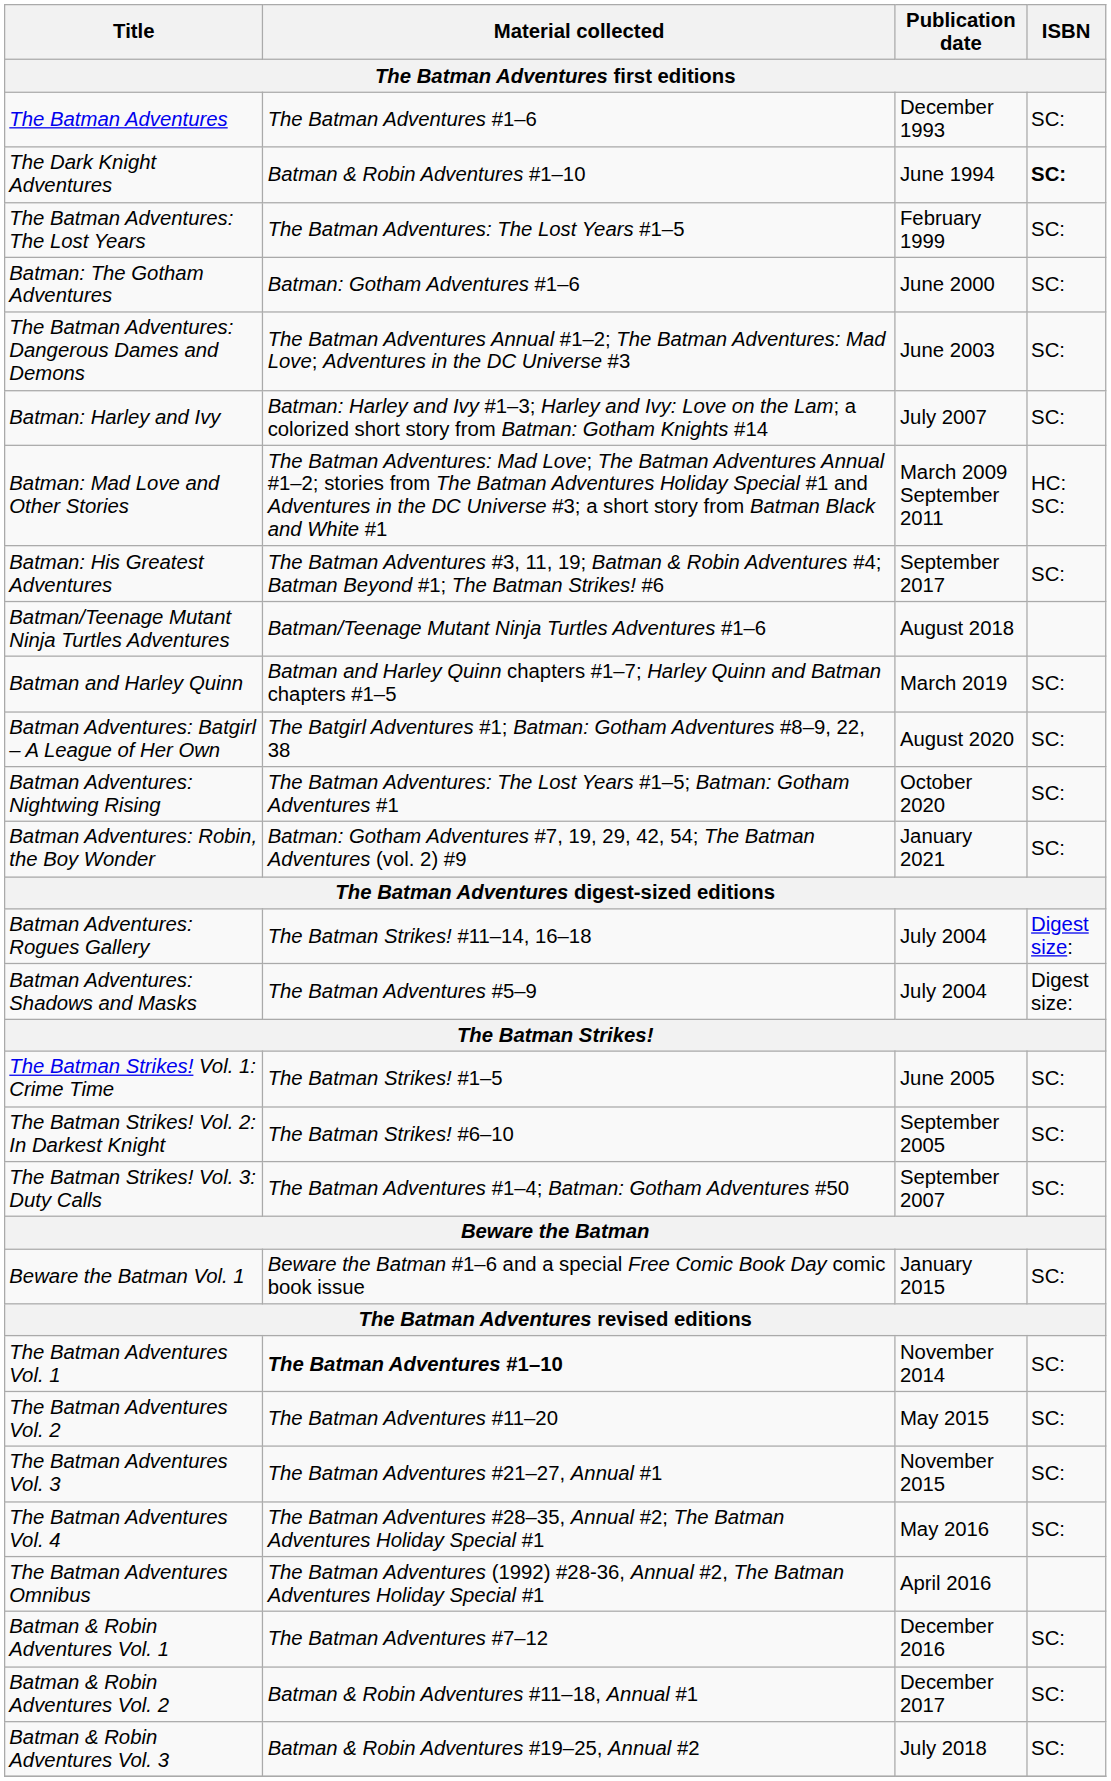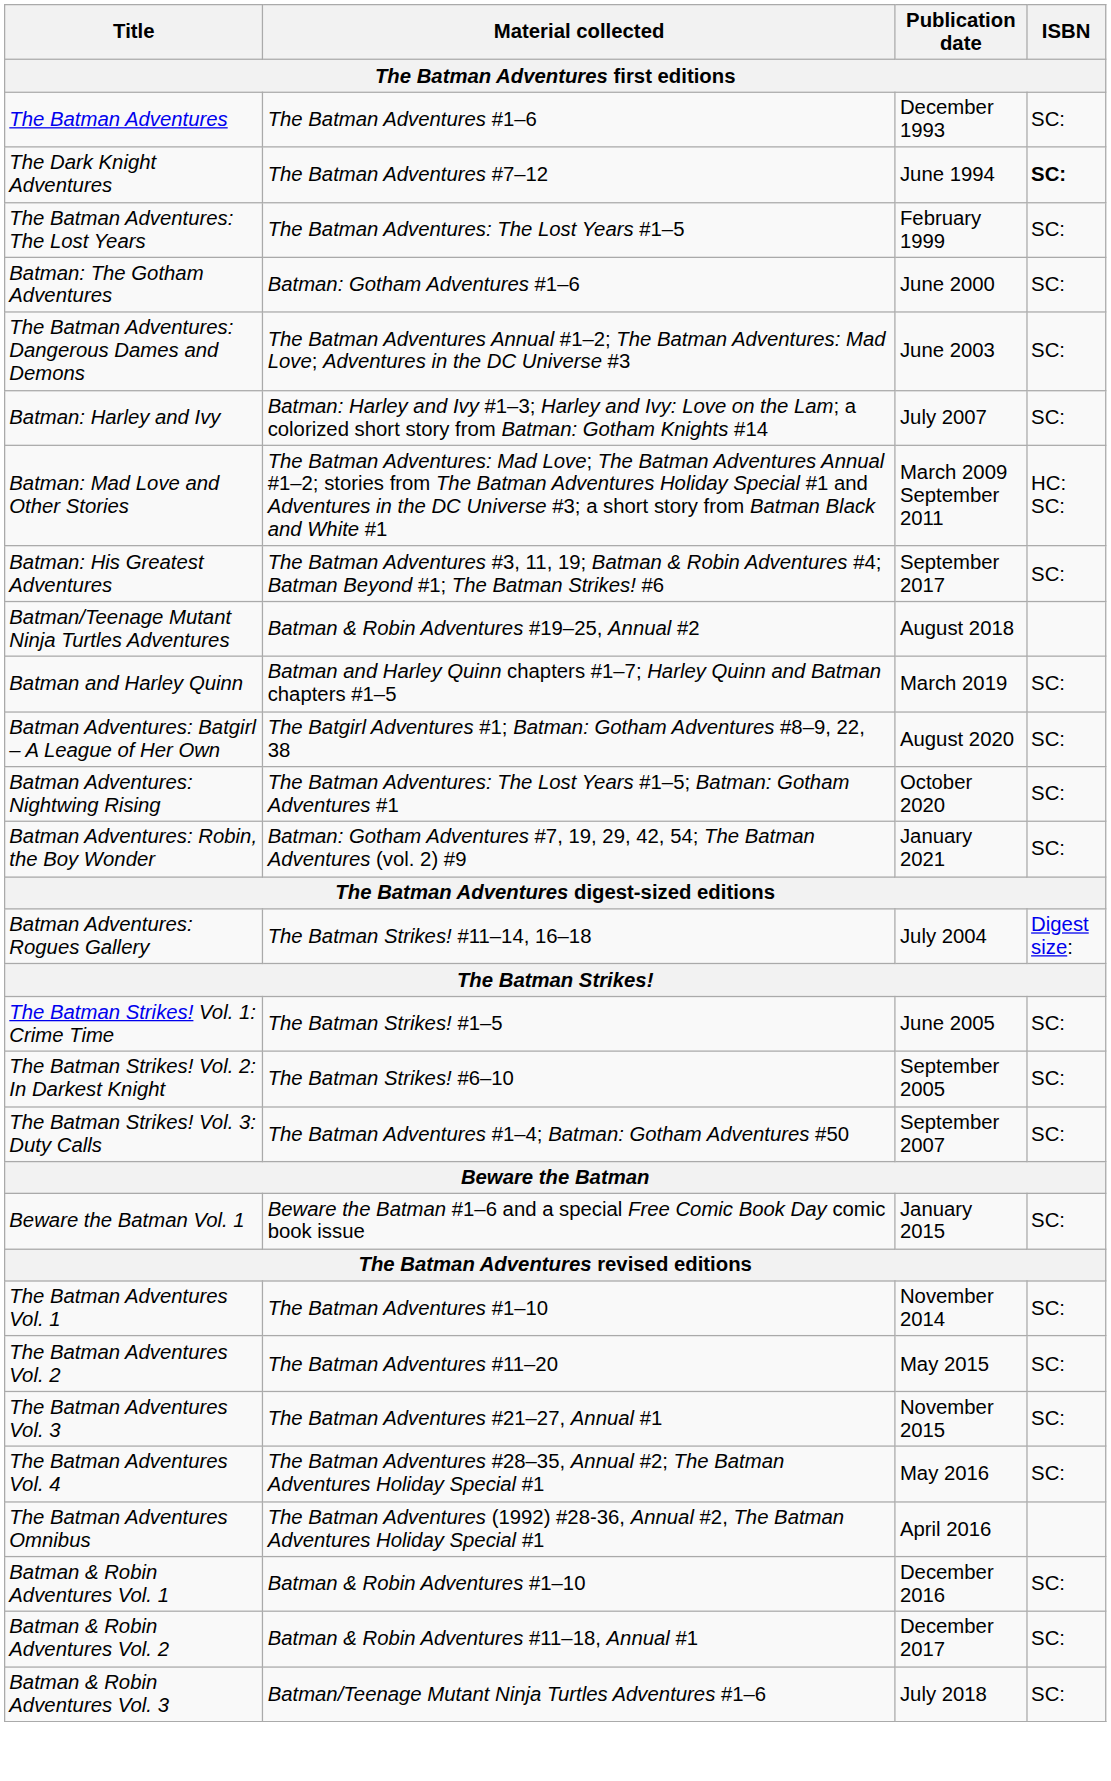The Dark Knight Adventures | Material collected: Batman & Robin Adventures #1–10 -> The Batman Adventures #7–12
Batman/Teenage Mutant Ninja Turtles Adventures | Material collected: Batman/Teenage Mutant Ninja Turtles Adventures #1–6 -> Batman & Robin Adventures #19–25, Annual #2
- row: Batman Adventures: Shadows and Masks | The Batman Adventures #5–9 | July 2004 | Digest size:
The Batman Adventures Vol. 1 | Material collected: bold -> normal
Batman & Robin Adventures Vol. 1 | Material collected: The Batman Adventures #7–12 -> Batman & Robin Adventures #1–10
Batman & Robin Adventures Vol. 3 | Material collected: Batman & Robin Adventures #19–25, Annual #2 -> Batman/Teenage Mutant Ninja Turtles Adventures #1–6
